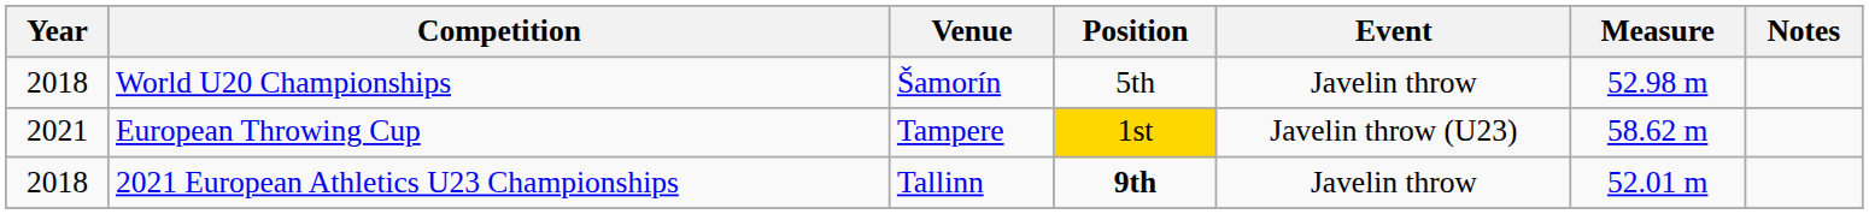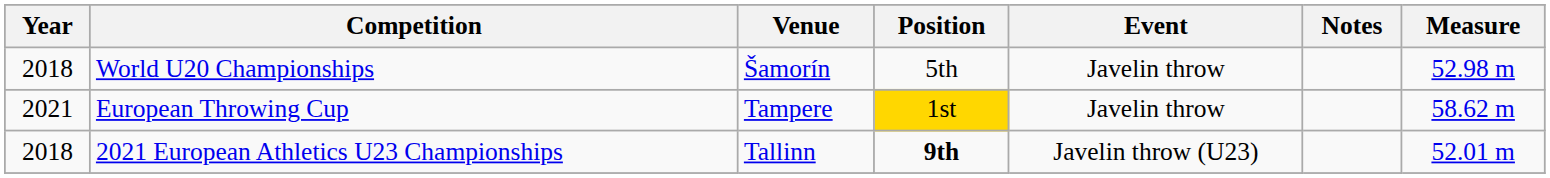columns swapped: Measure <-> Notes
European Throwing Cup | Event: Javelin throw (U23) -> Javelin throw
2021 European Athletics U23 Championships | Event: Javelin throw -> Javelin throw (U23)
